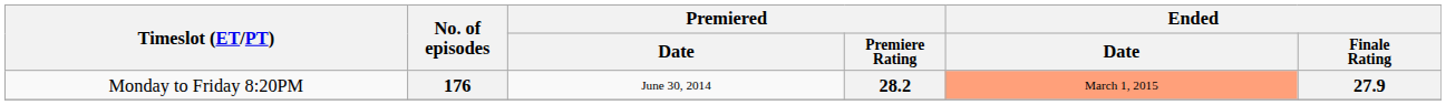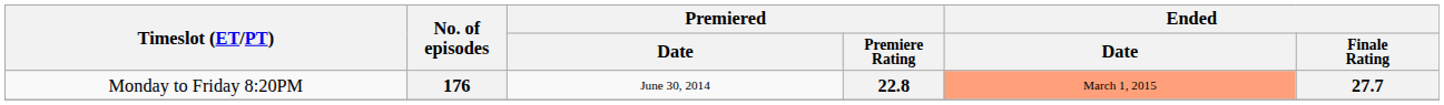176 | Premiered / Premiere Rating: 28.2 -> 22.8
176 | Ended / Finale Rating: 27.9 -> 27.7
